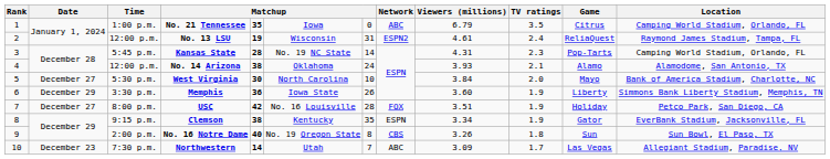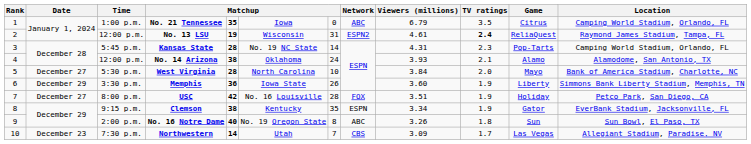No. 13 LSU | TV ratings: normal -> bold
West Virginia | column 5: 30 -> 28
No. 16 Notre Dame | Network: CBS -> ABC
Northwestern | Network: ABC -> CBS
